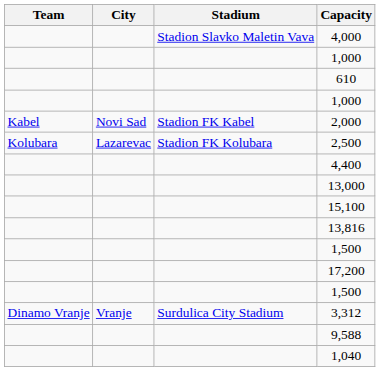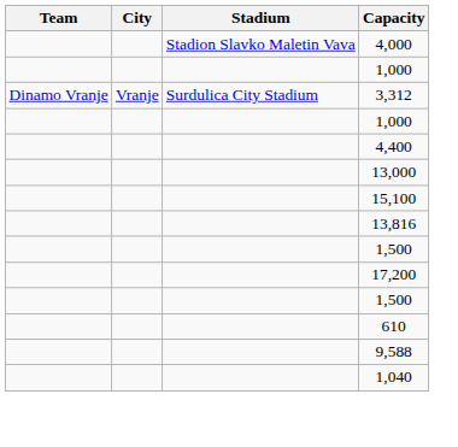rows swapped: 3,312 <-> 610
- row: Kabel | Novi Sad | Stadion FK Kabel | 2,000
- row: Kolubara | Lazarevac | Stadion FK Kolubara | 2,500
